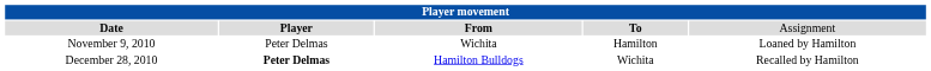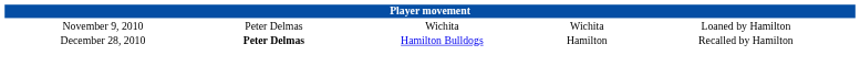- row: Date | Player | From | To | Assignment
November 9, 2010 | column 4: Hamilton -> Wichita
December 28, 2010 | column 4: Wichita -> Hamilton
